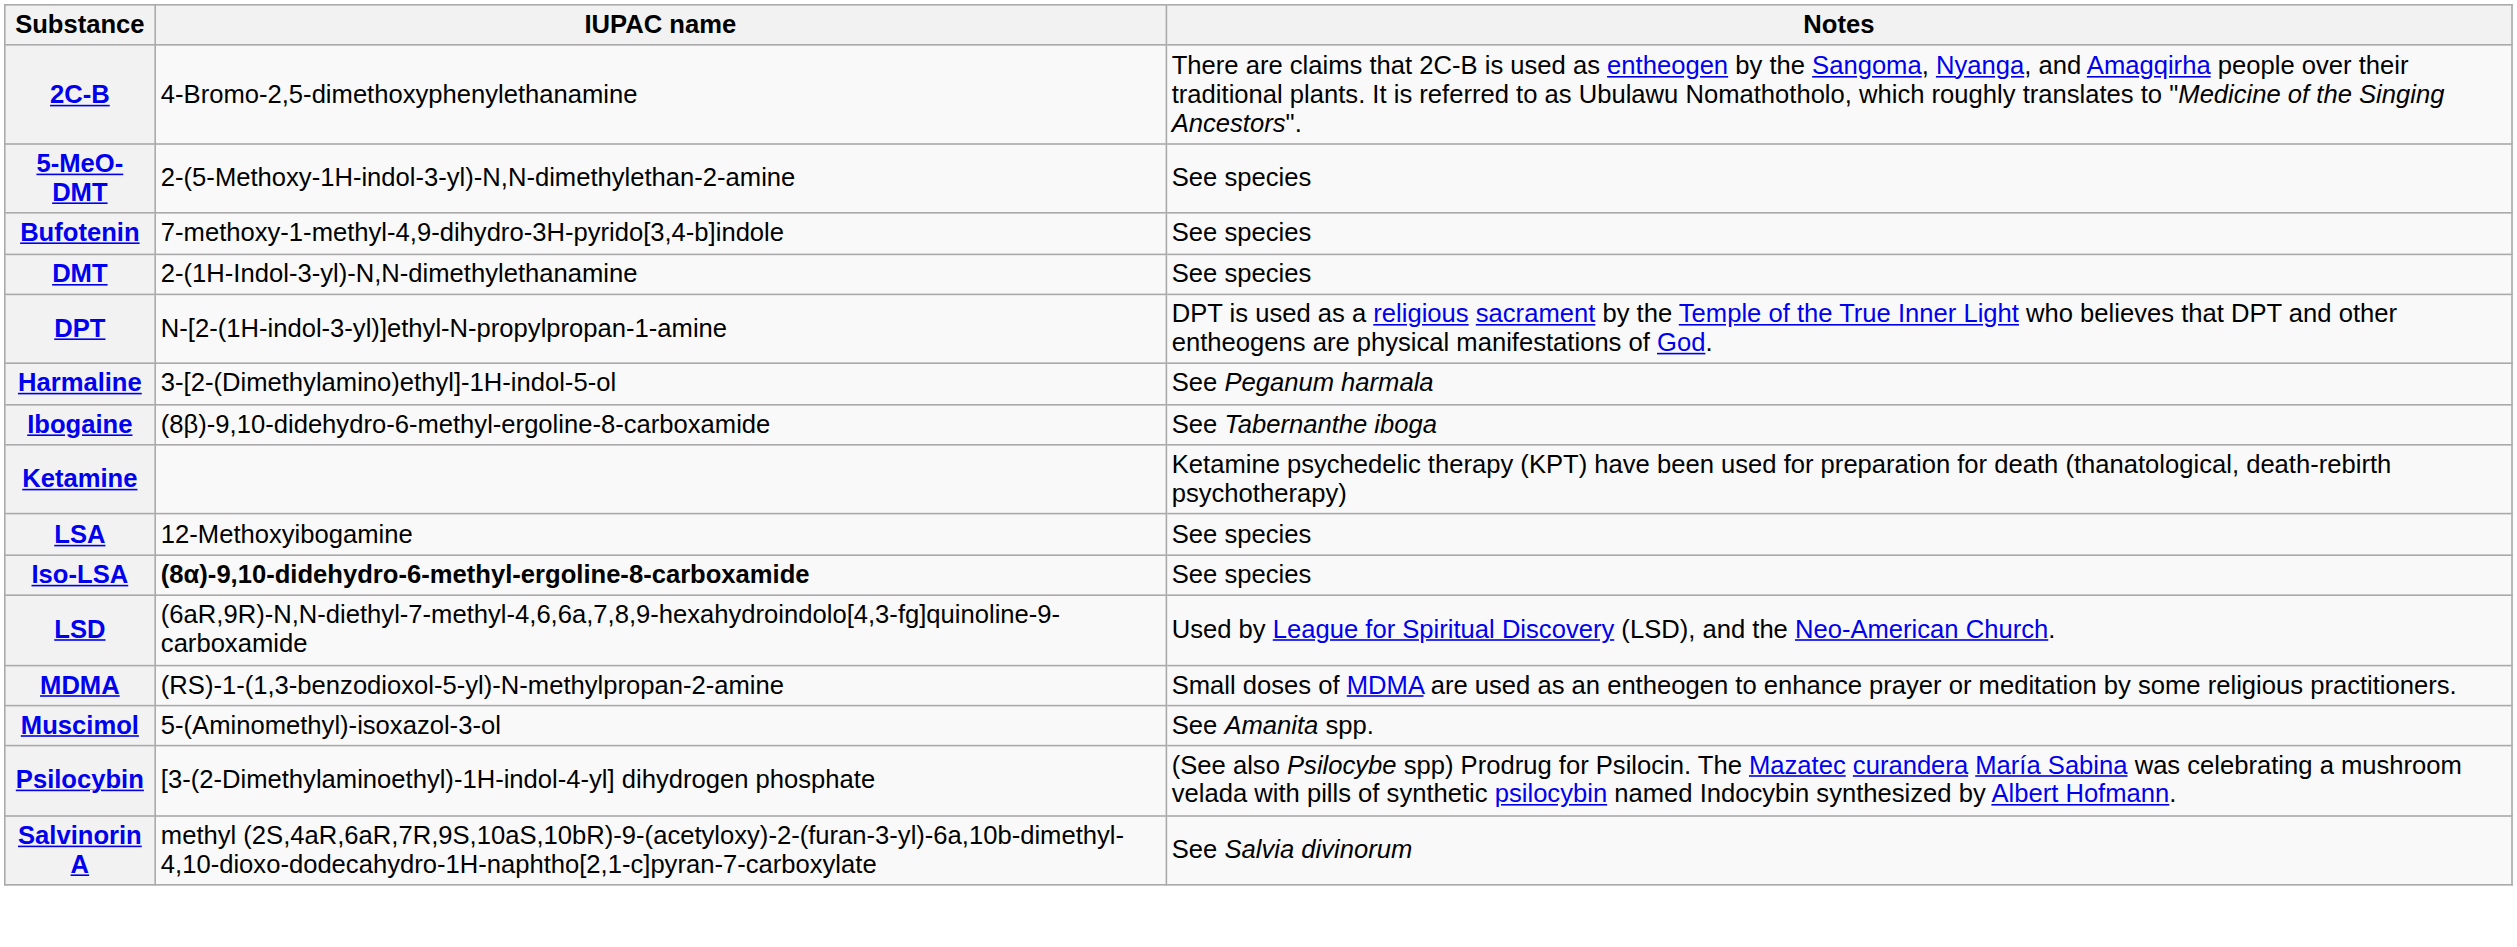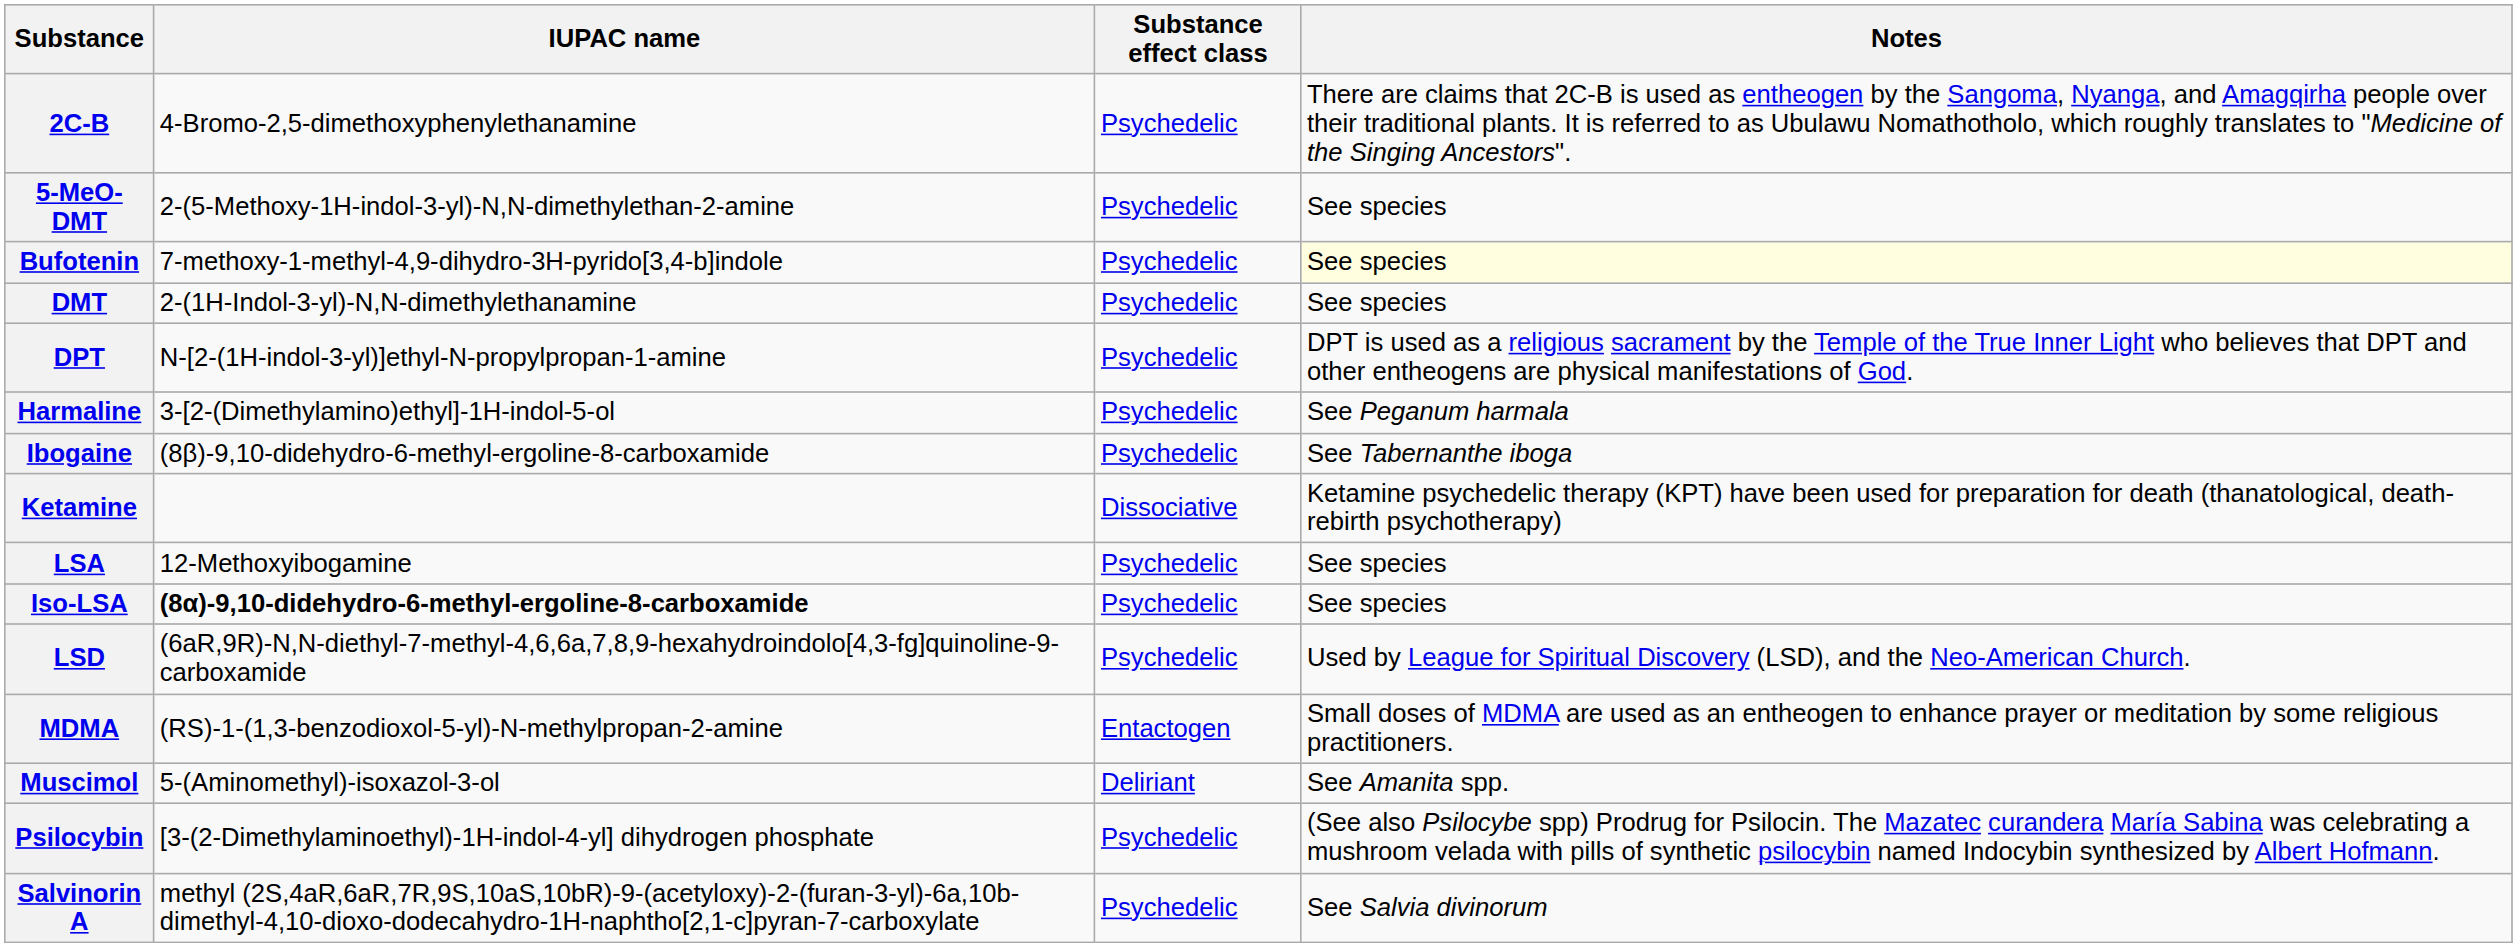+ column: Substance effect class | Psychedelic | Psychedelic | Psychedelic | Psychedelic | Psychedelic | Psychedelic | Psychedelic | Dissociative | Psychedelic | Psychedelic | Psychedelic | Entactogen | Deliriant | Psychedelic | Psychedelic
Bufotenin | Notes: no background -> lightyellow background
